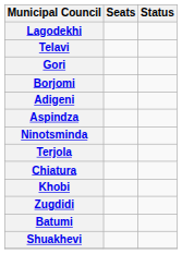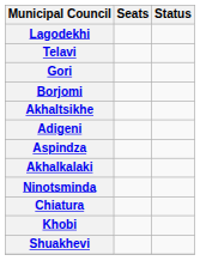+ row: Akhaltsikhe
+ row: Akhalkalaki
- row: Terjola
- row: Zugdidi
- row: Batumi
